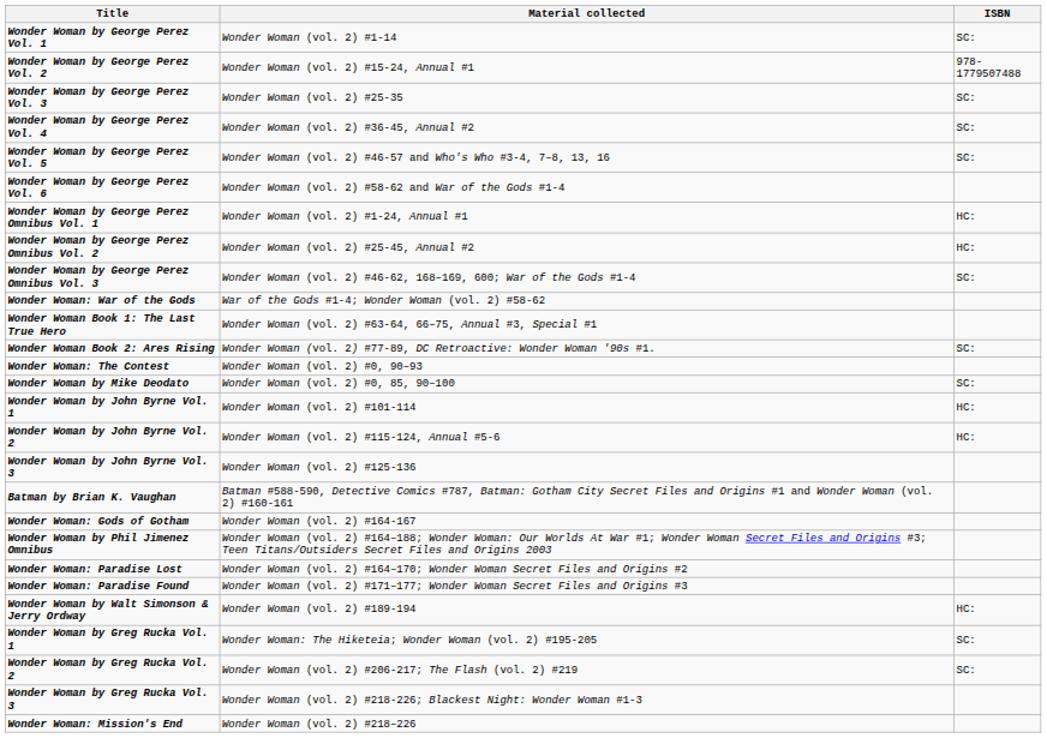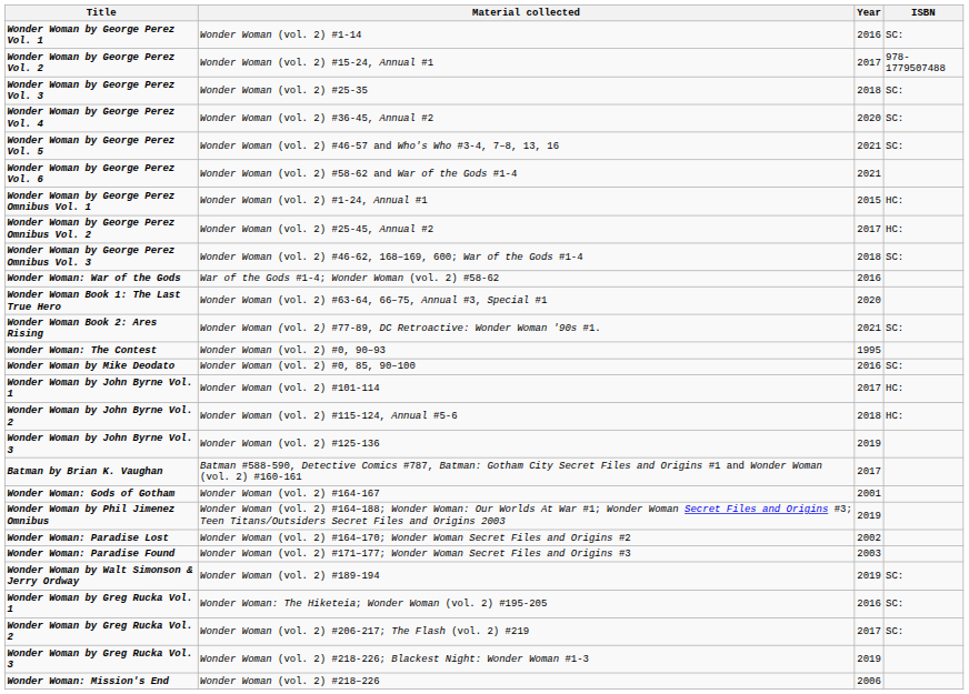+ column: Year | 2016 | 2017 | 2018 | 2020 | 2021 | 2021 | 2015 | 2017 | 2018 | 2016 | 2020 | 2021 | 1995 | 2016 | 2017 | 2018 | 2019 | 2017 | 2001 | 2019 | 2002 | 2003 | 2019 | 2016 | 2017 | 2019 | 2006
Wonder Woman by Walt Simonson & Jerry Ordway | ISBN: HC: -> SC:
